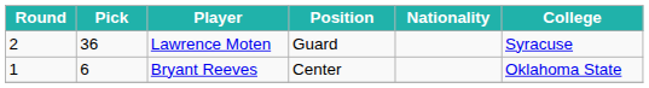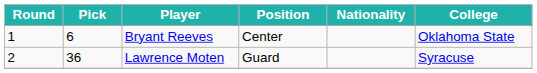rows swapped: Bryant Reeves <-> Lawrence Moten
